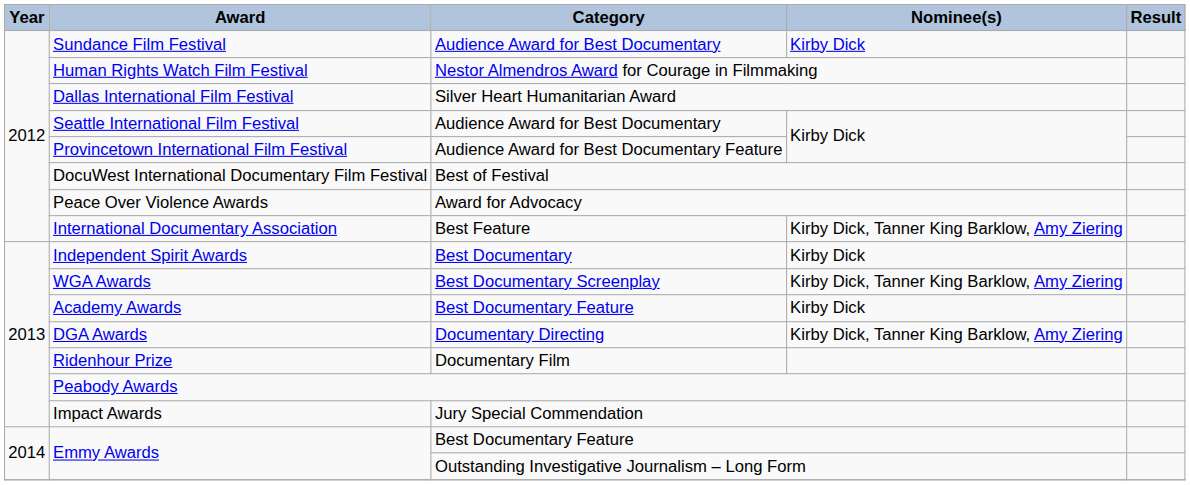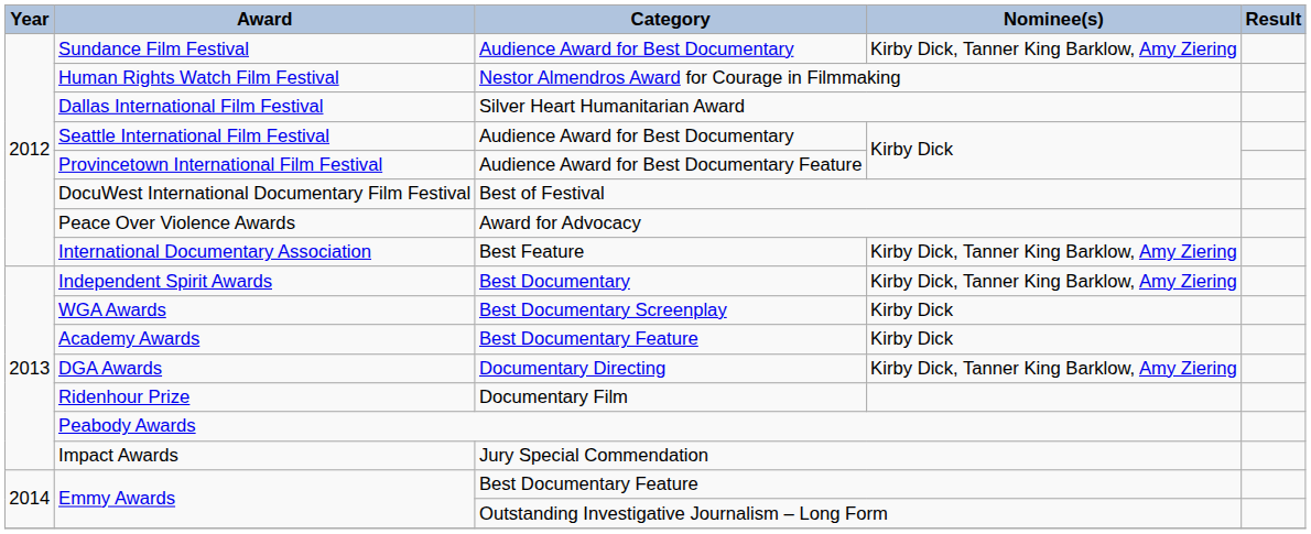Sundance Film Festival | Nominee(s): Kirby Dick -> Kirby Dick, Tanner King Barklow, Amy Ziering
Independent Spirit Awards | Nominee(s): Kirby Dick -> Kirby Dick, Tanner King Barklow, Amy Ziering
WGA Awards | Nominee(s): Kirby Dick, Tanner King Barklow, Amy Ziering -> Kirby Dick
